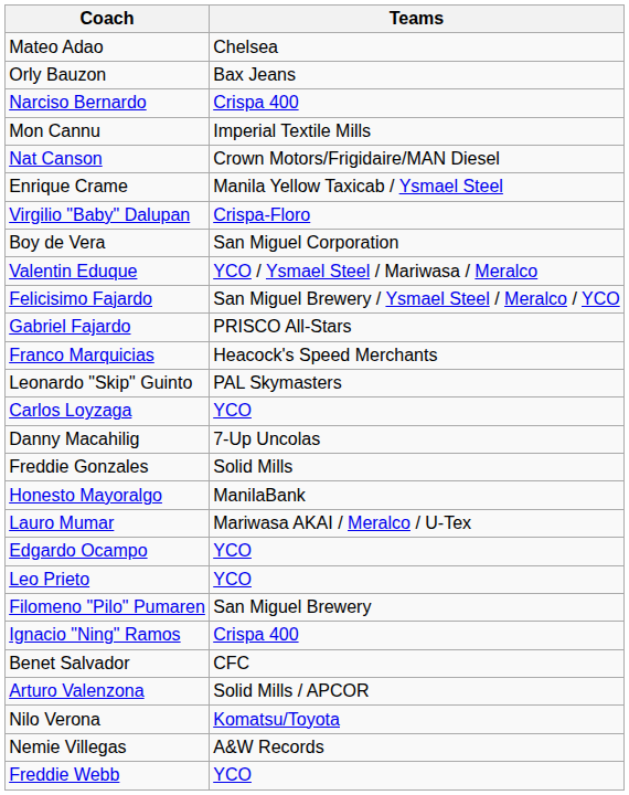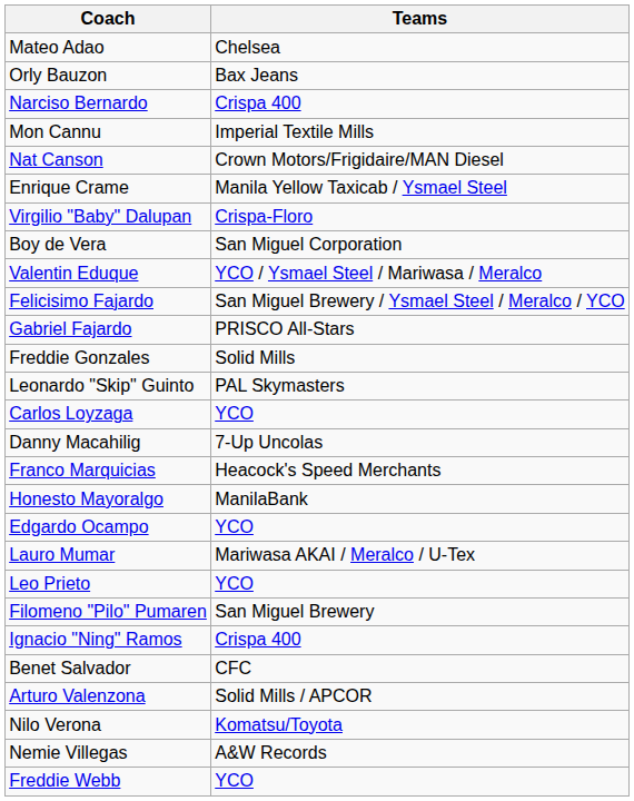rows swapped: Freddie Gonzales <-> Franco Marquicias
rows swapped: Lauro Mumar <-> Edgardo Ocampo
